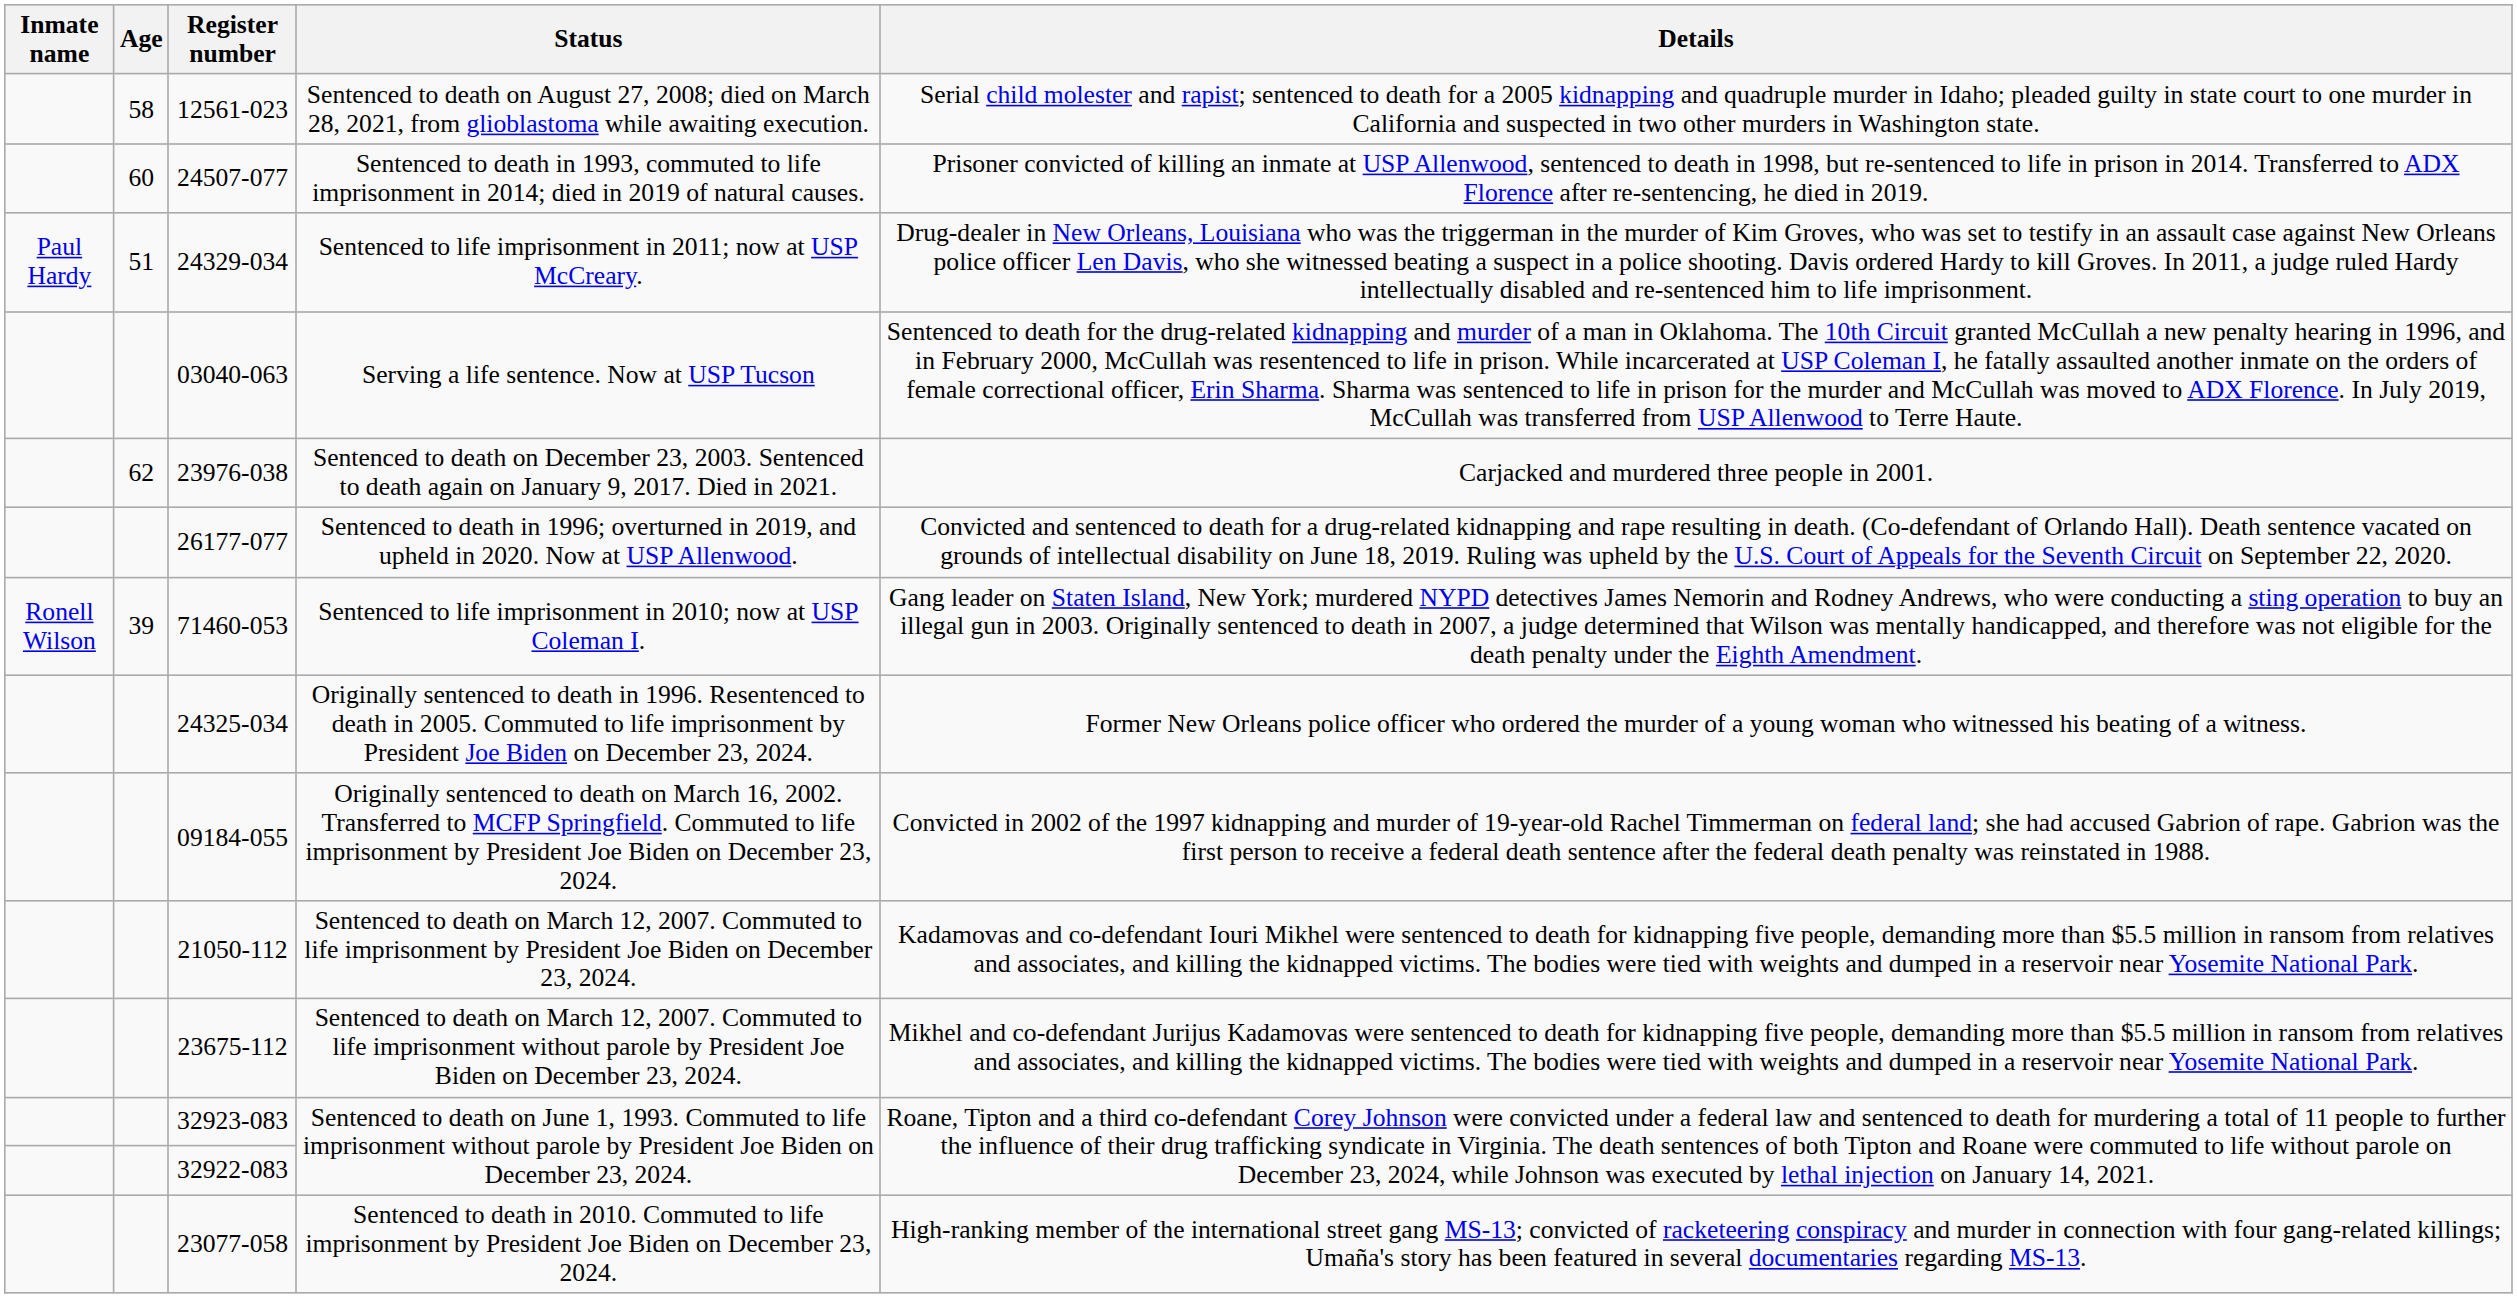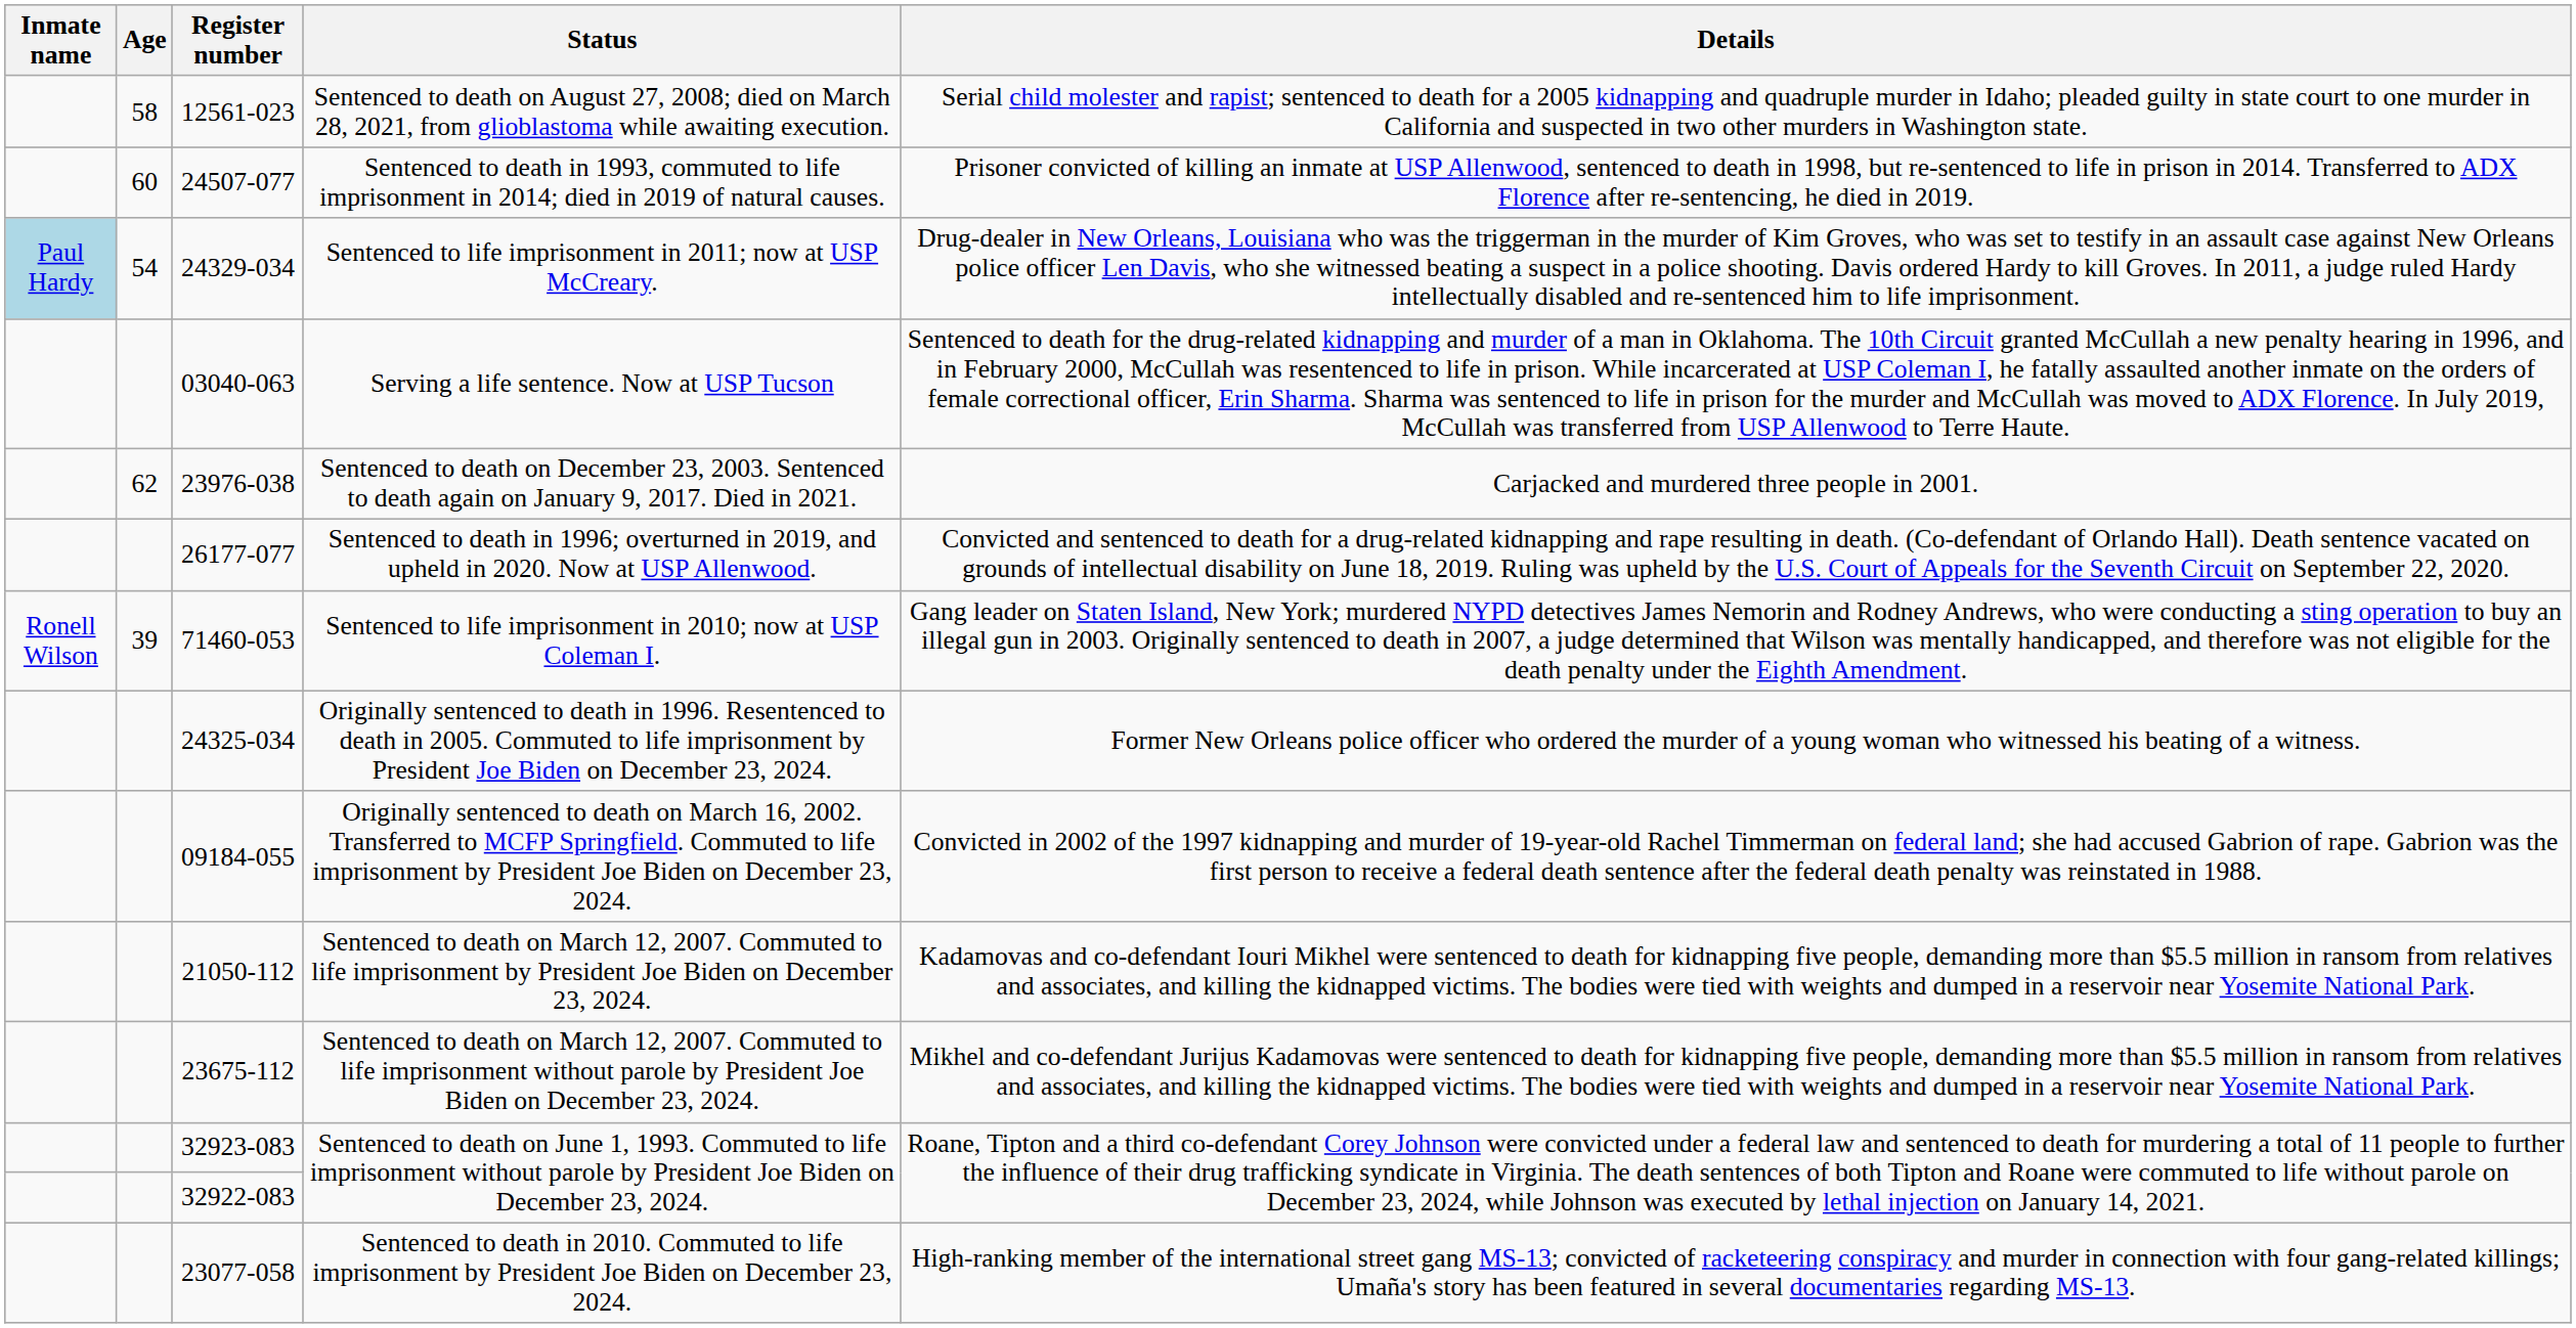Sentenced to life imprisonment in 2011; now at USP McCreary. | Inmate name: no background -> lightblue background
Sentenced to life imprisonment in 2011; now at USP McCreary. | Age: 51 -> 54
